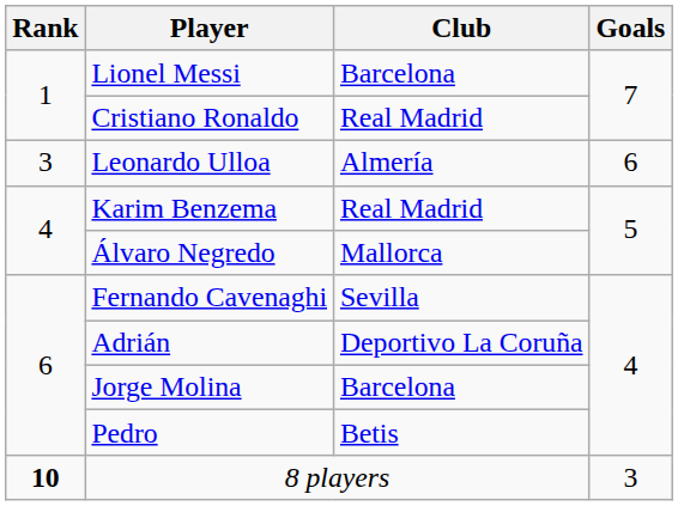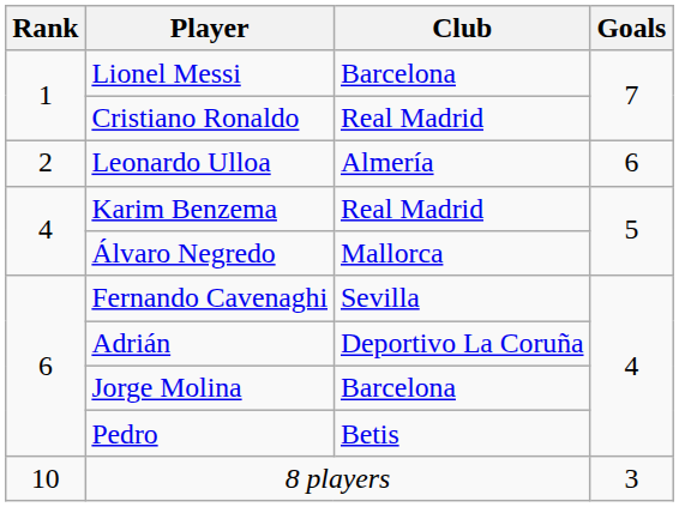Leonardo Ulloa | Rank: 3 -> 2
8 players | Rank: bold -> normal
